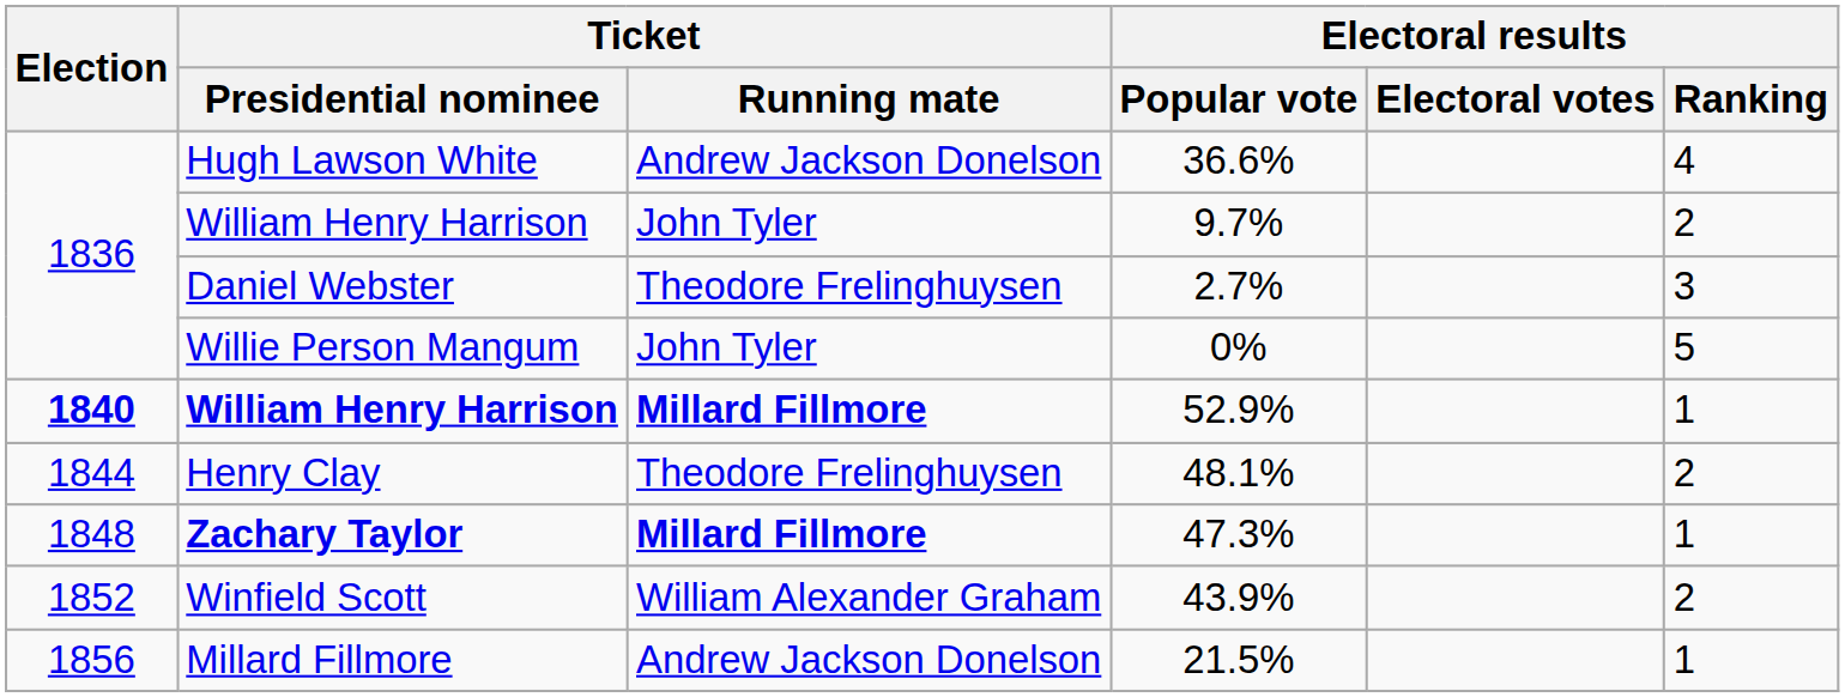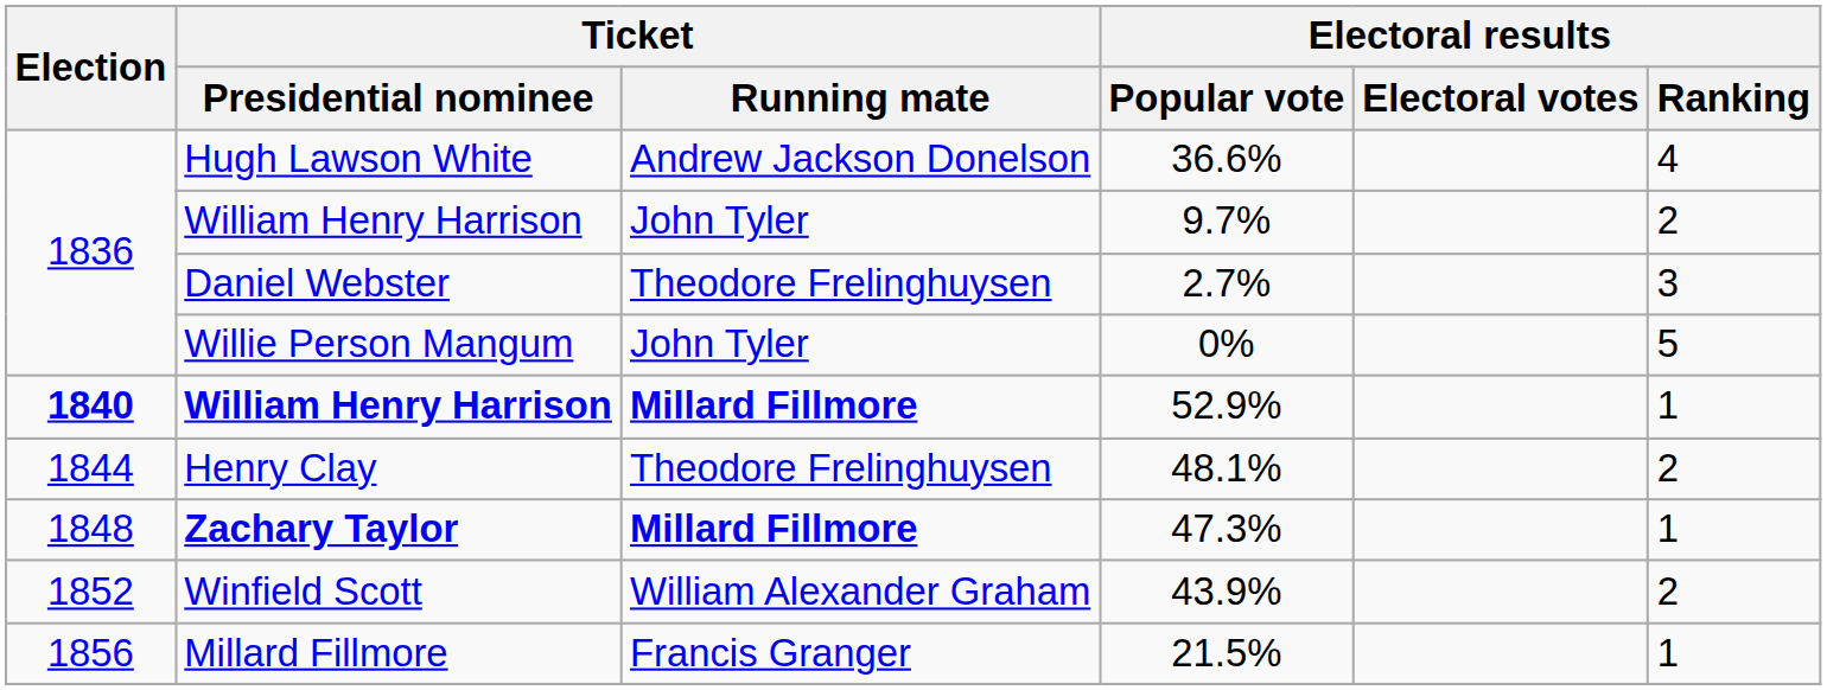21.5% | Ticket / Running mate: Andrew Jackson Donelson -> Francis Granger
